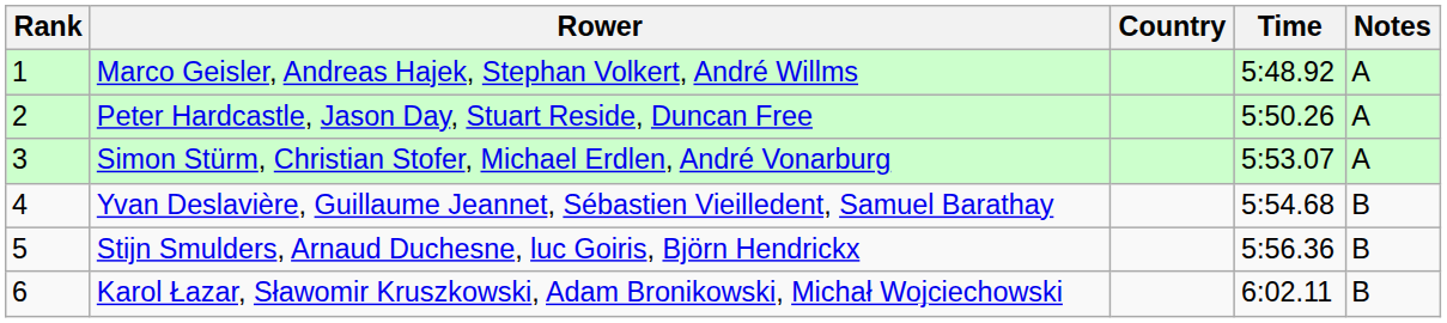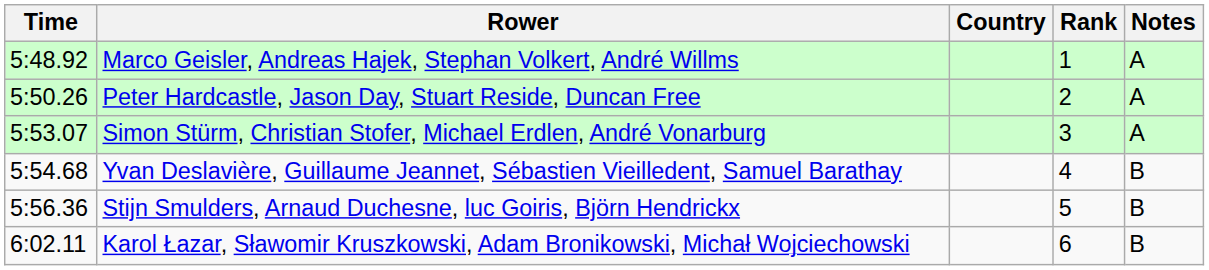columns swapped: Rank <-> Time
